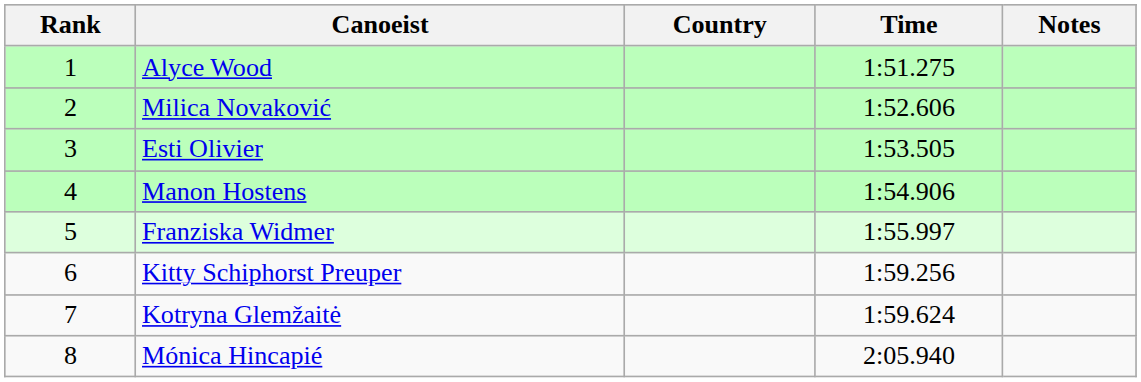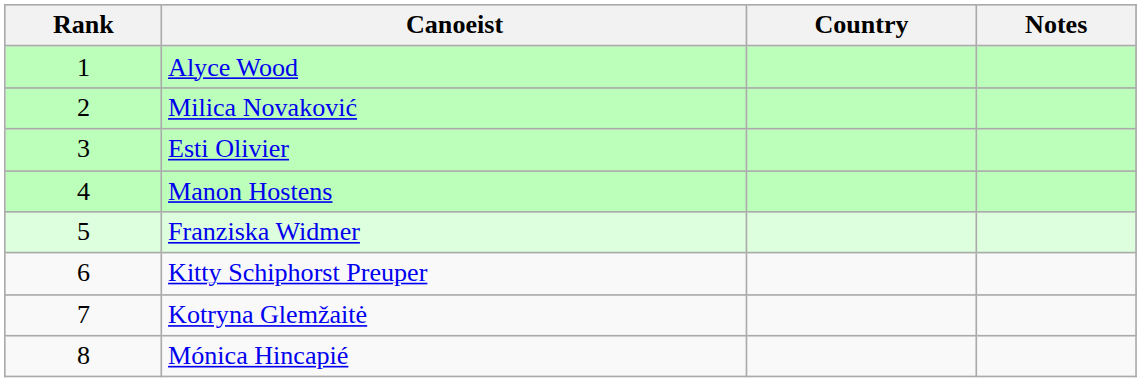- column: Time | 1:51.275 | 1:52.606 | 1:53.505 | 1:54.906 | 1:55.997 | 1:59.256 | 1:59.624 | 2:05.940
